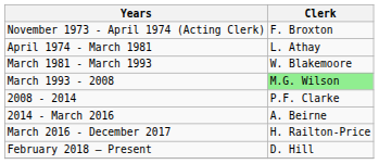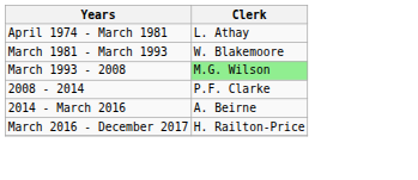- row: November 1973 - April 1974 (Acting Clerk) | F. Broxton
- row: February 2018 – Present | D. Hill
